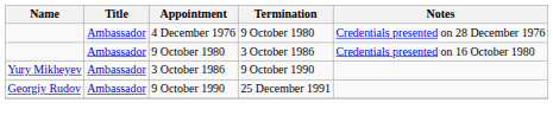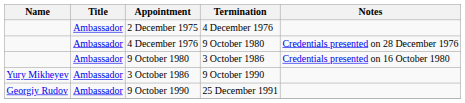+ row: Ambassador | 2 December 1975 | 4 December 1976
